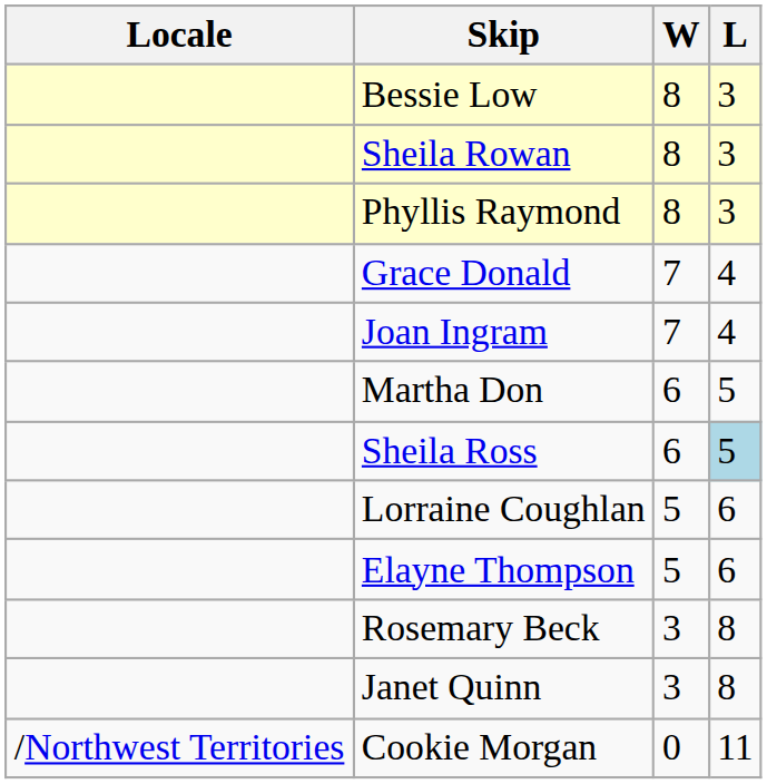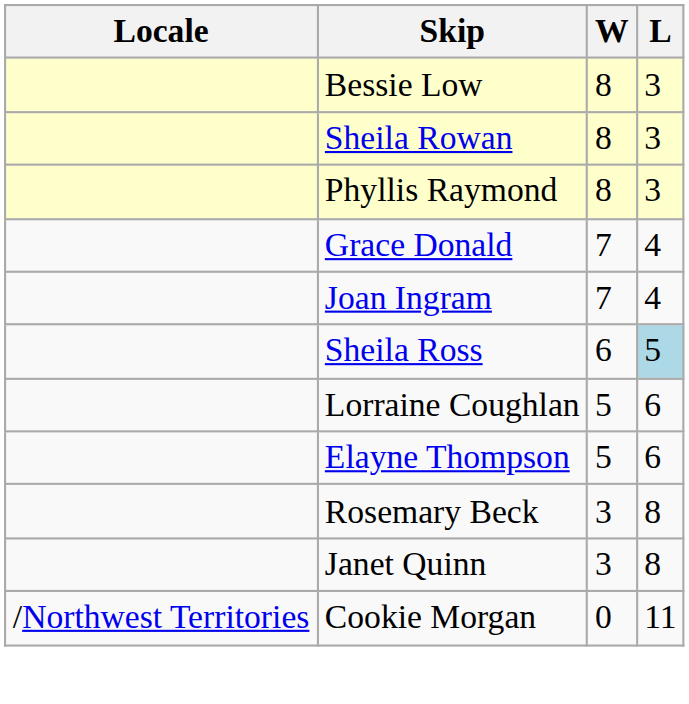- row: Martha Don | 6 | 5
